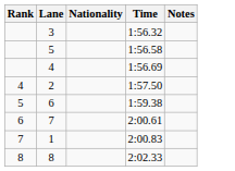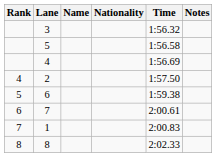+ column: Name
